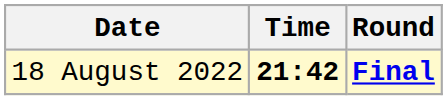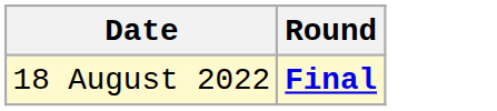- column: Time | 21:42
